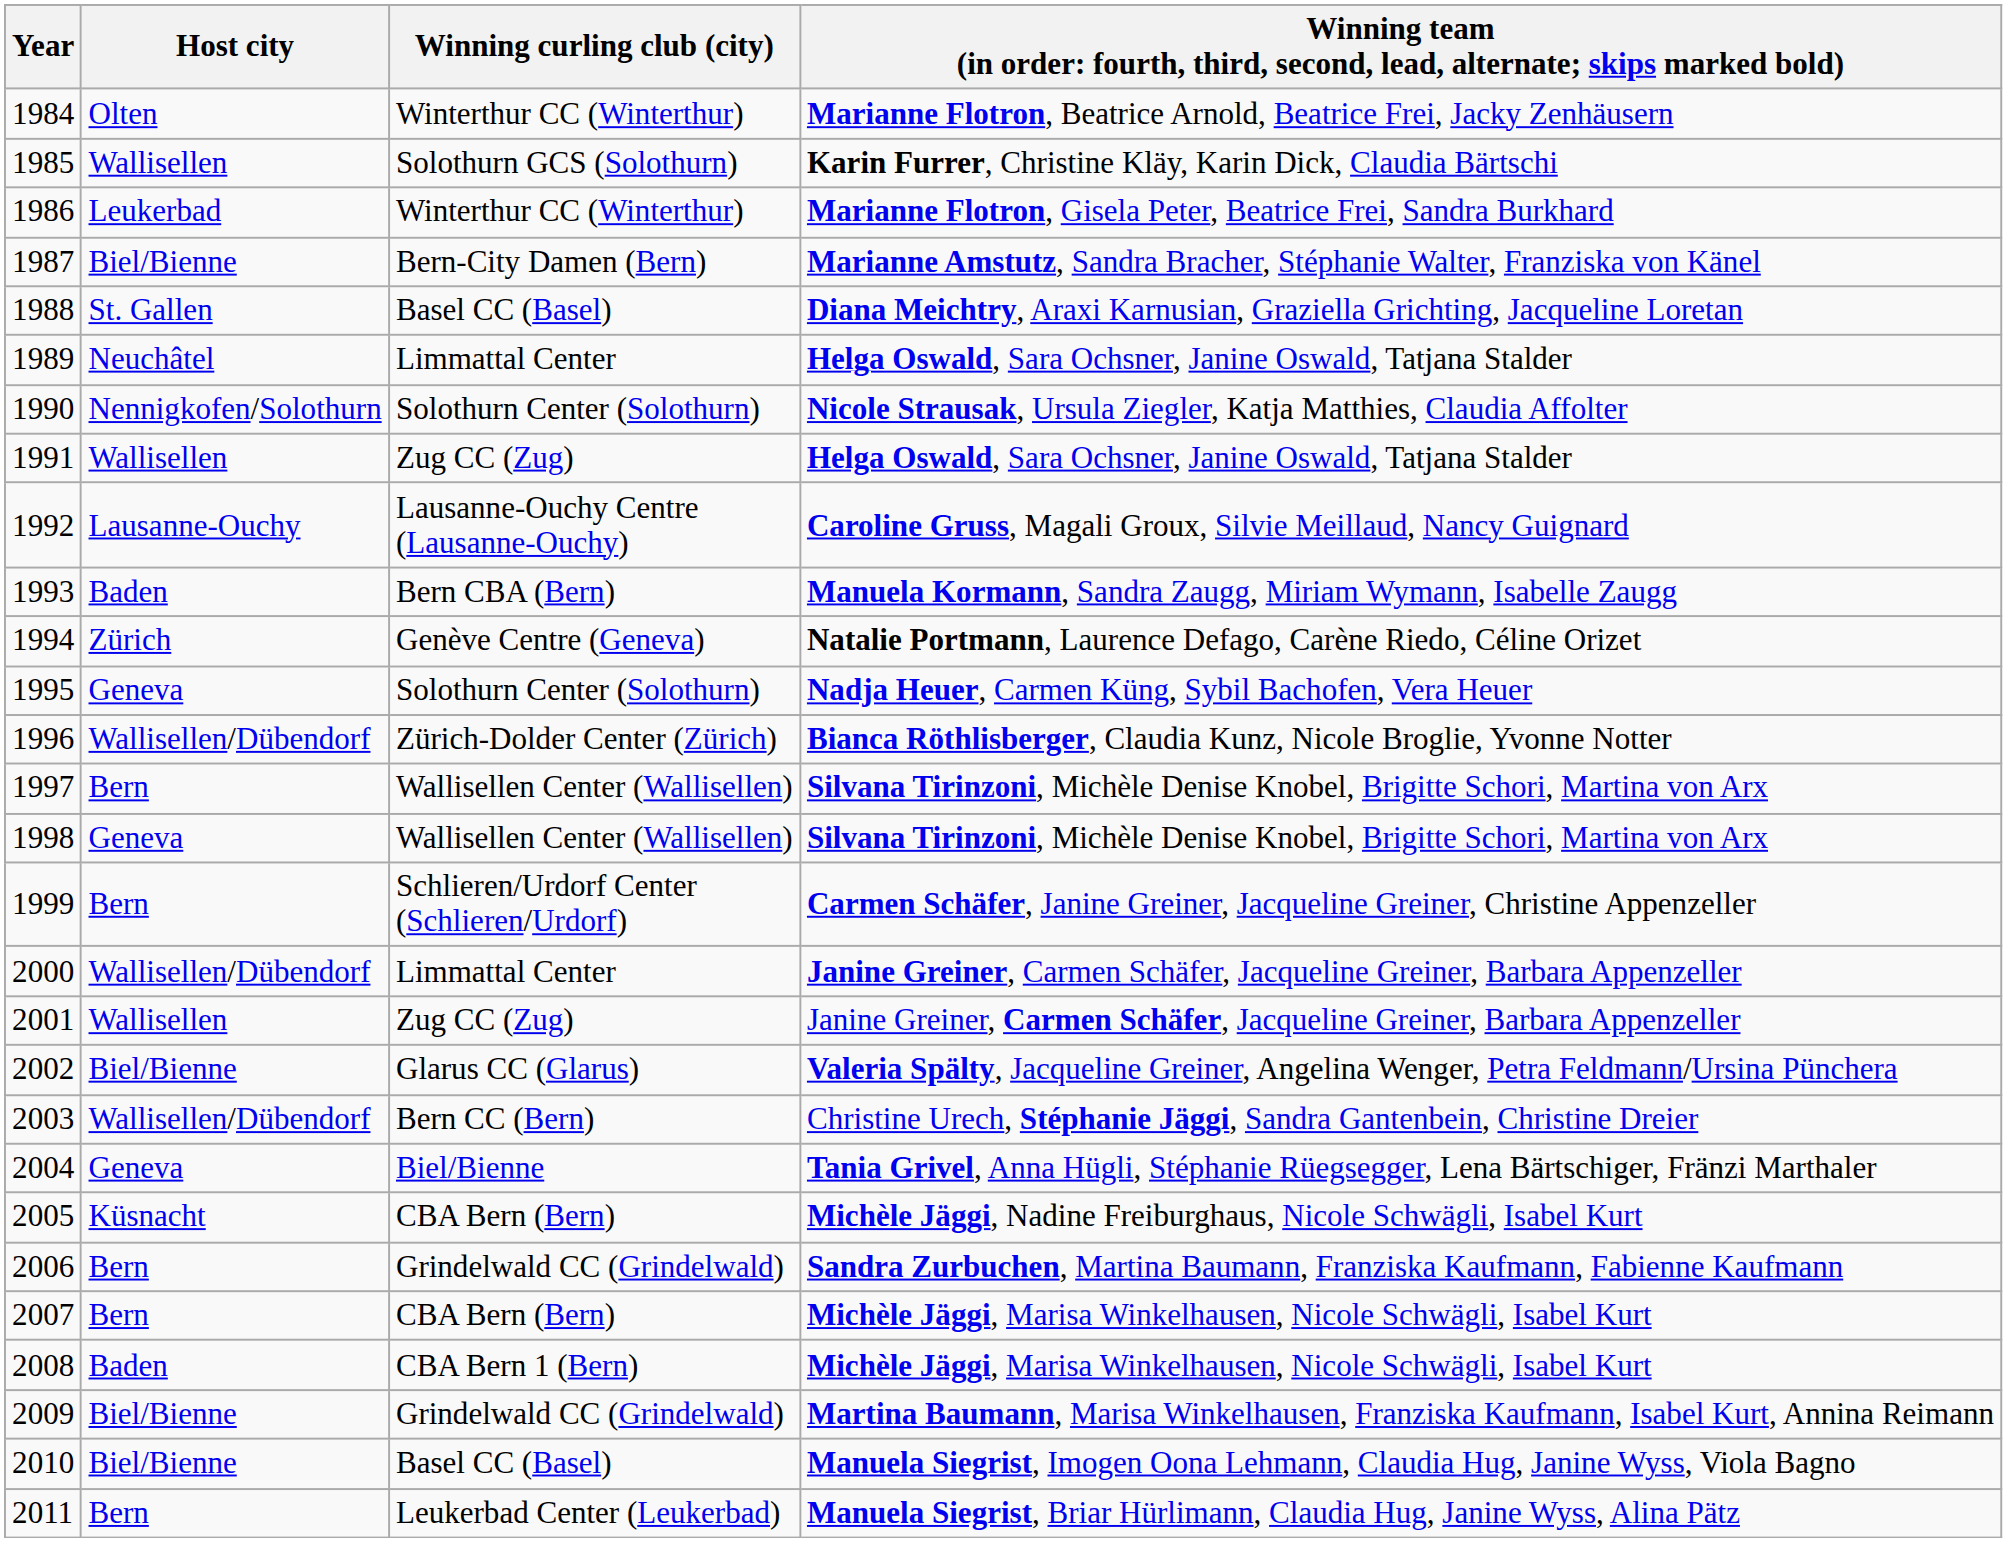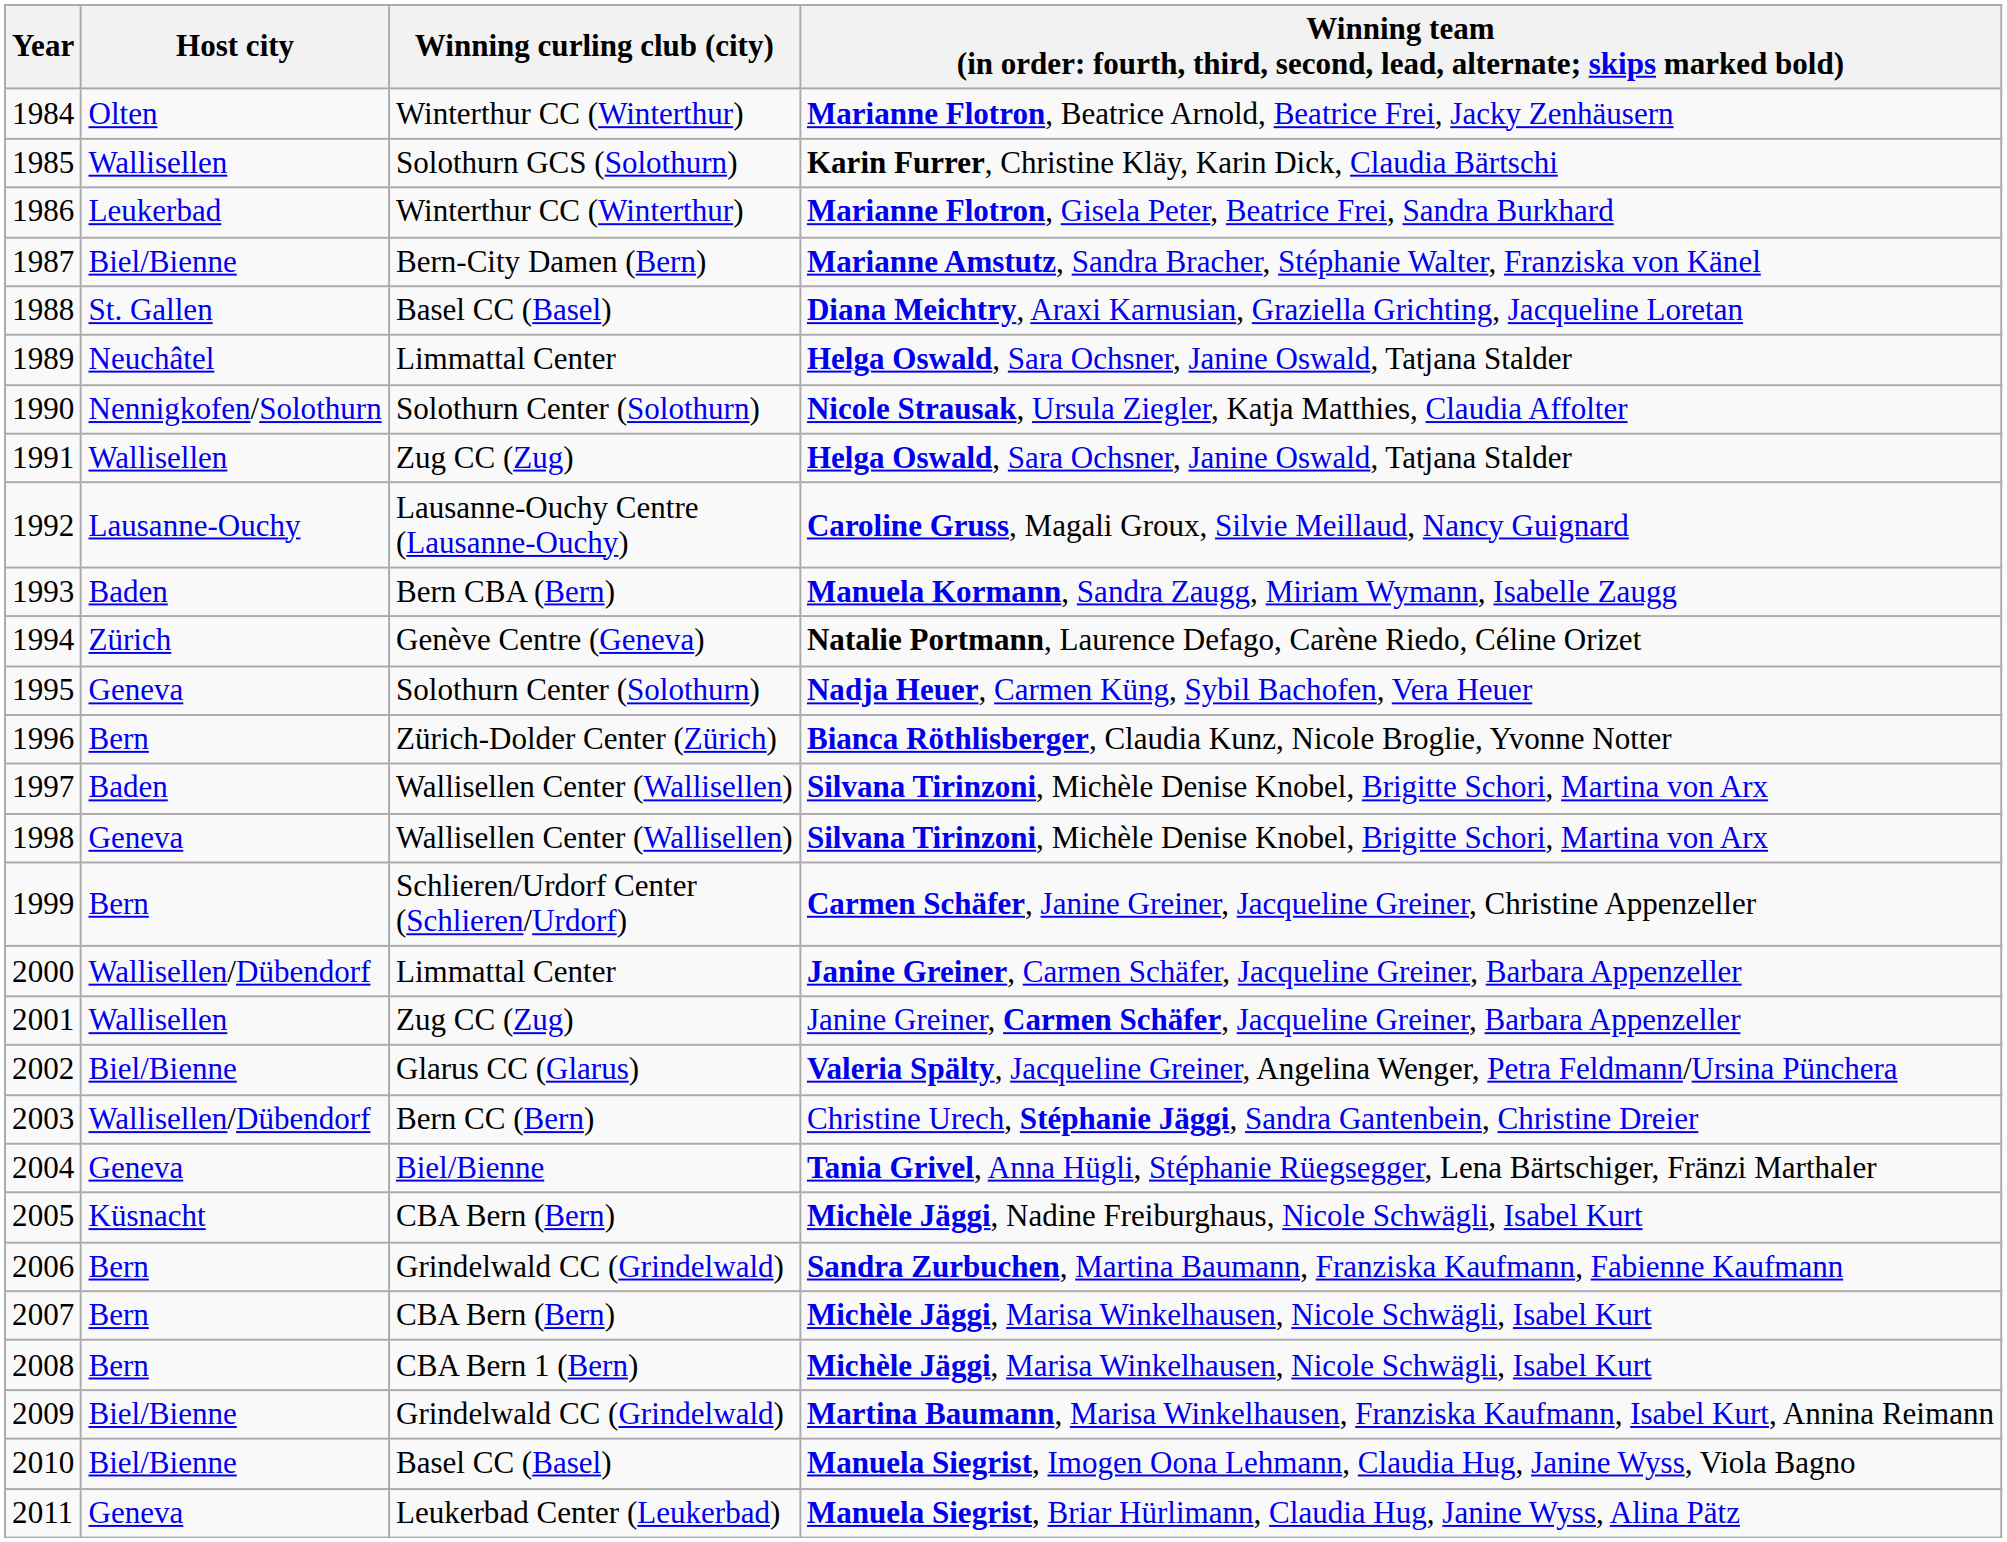1996 | Host city: Wallisellen/Dübendorf -> Bern
1997 | Host city: Bern -> Baden
2008 | Host city: Baden -> Bern
2011 | Host city: Bern -> Geneva
